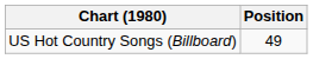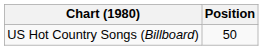US Hot Country Songs (Billboard) | Position: 49 -> 50
